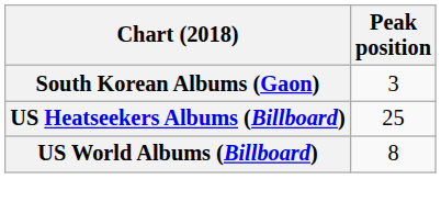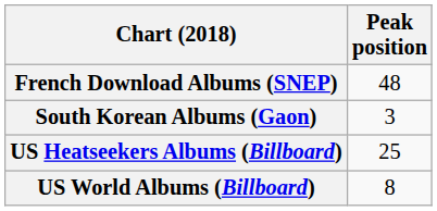+ row: French Download Albums (SNEP) | 48
